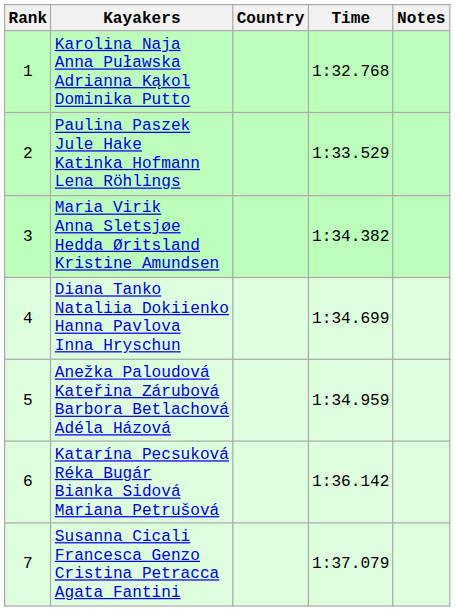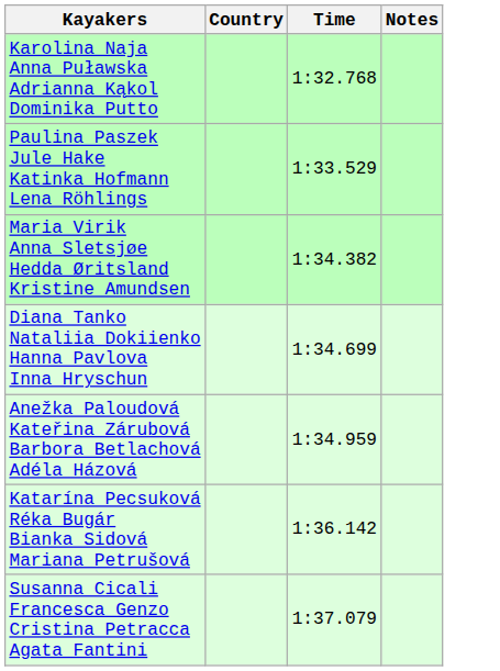- column: Rank | 1 | 2 | 3 | 4 | 5 | 6 | 7
